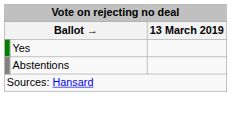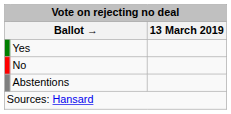+ row: No
